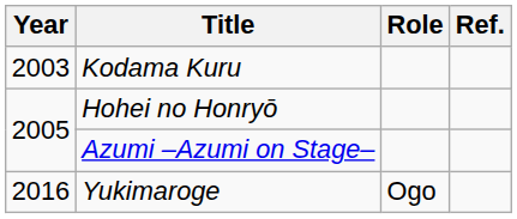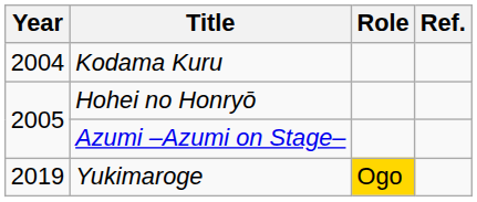Kodama Kuru | Year: 2003 -> 2004
Yukimaroge | Year: 2016 -> 2019
Yukimaroge | Role: no background -> gold background
